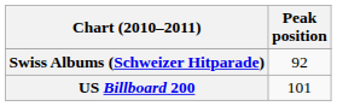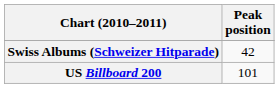Swiss Albums (Schweizer Hitparade) | Peak position: 92 -> 42
